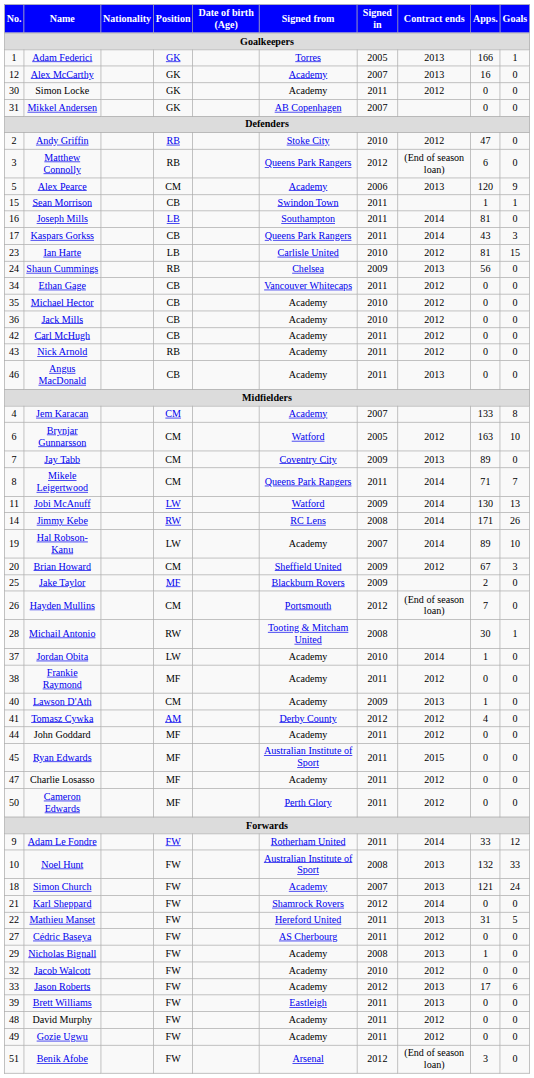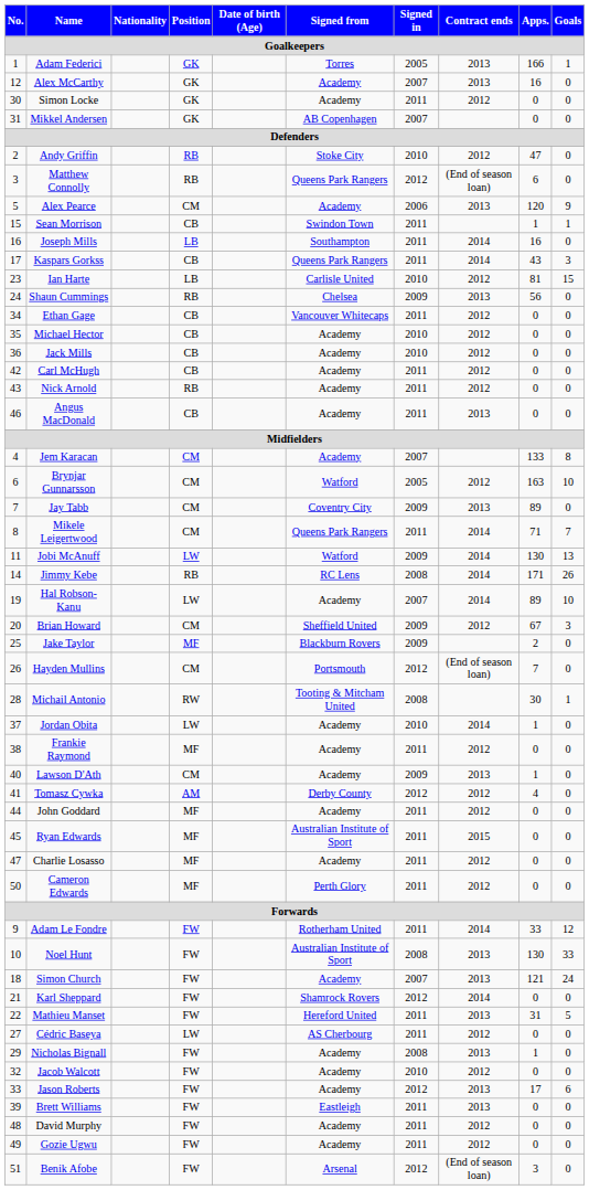Joseph Mills | Apps.: 81 -> 16
Jimmy Kebe | Position: RW -> RB
Noel Hunt | Apps.: 132 -> 130
Cédric Baseya | Position: FW -> LW
